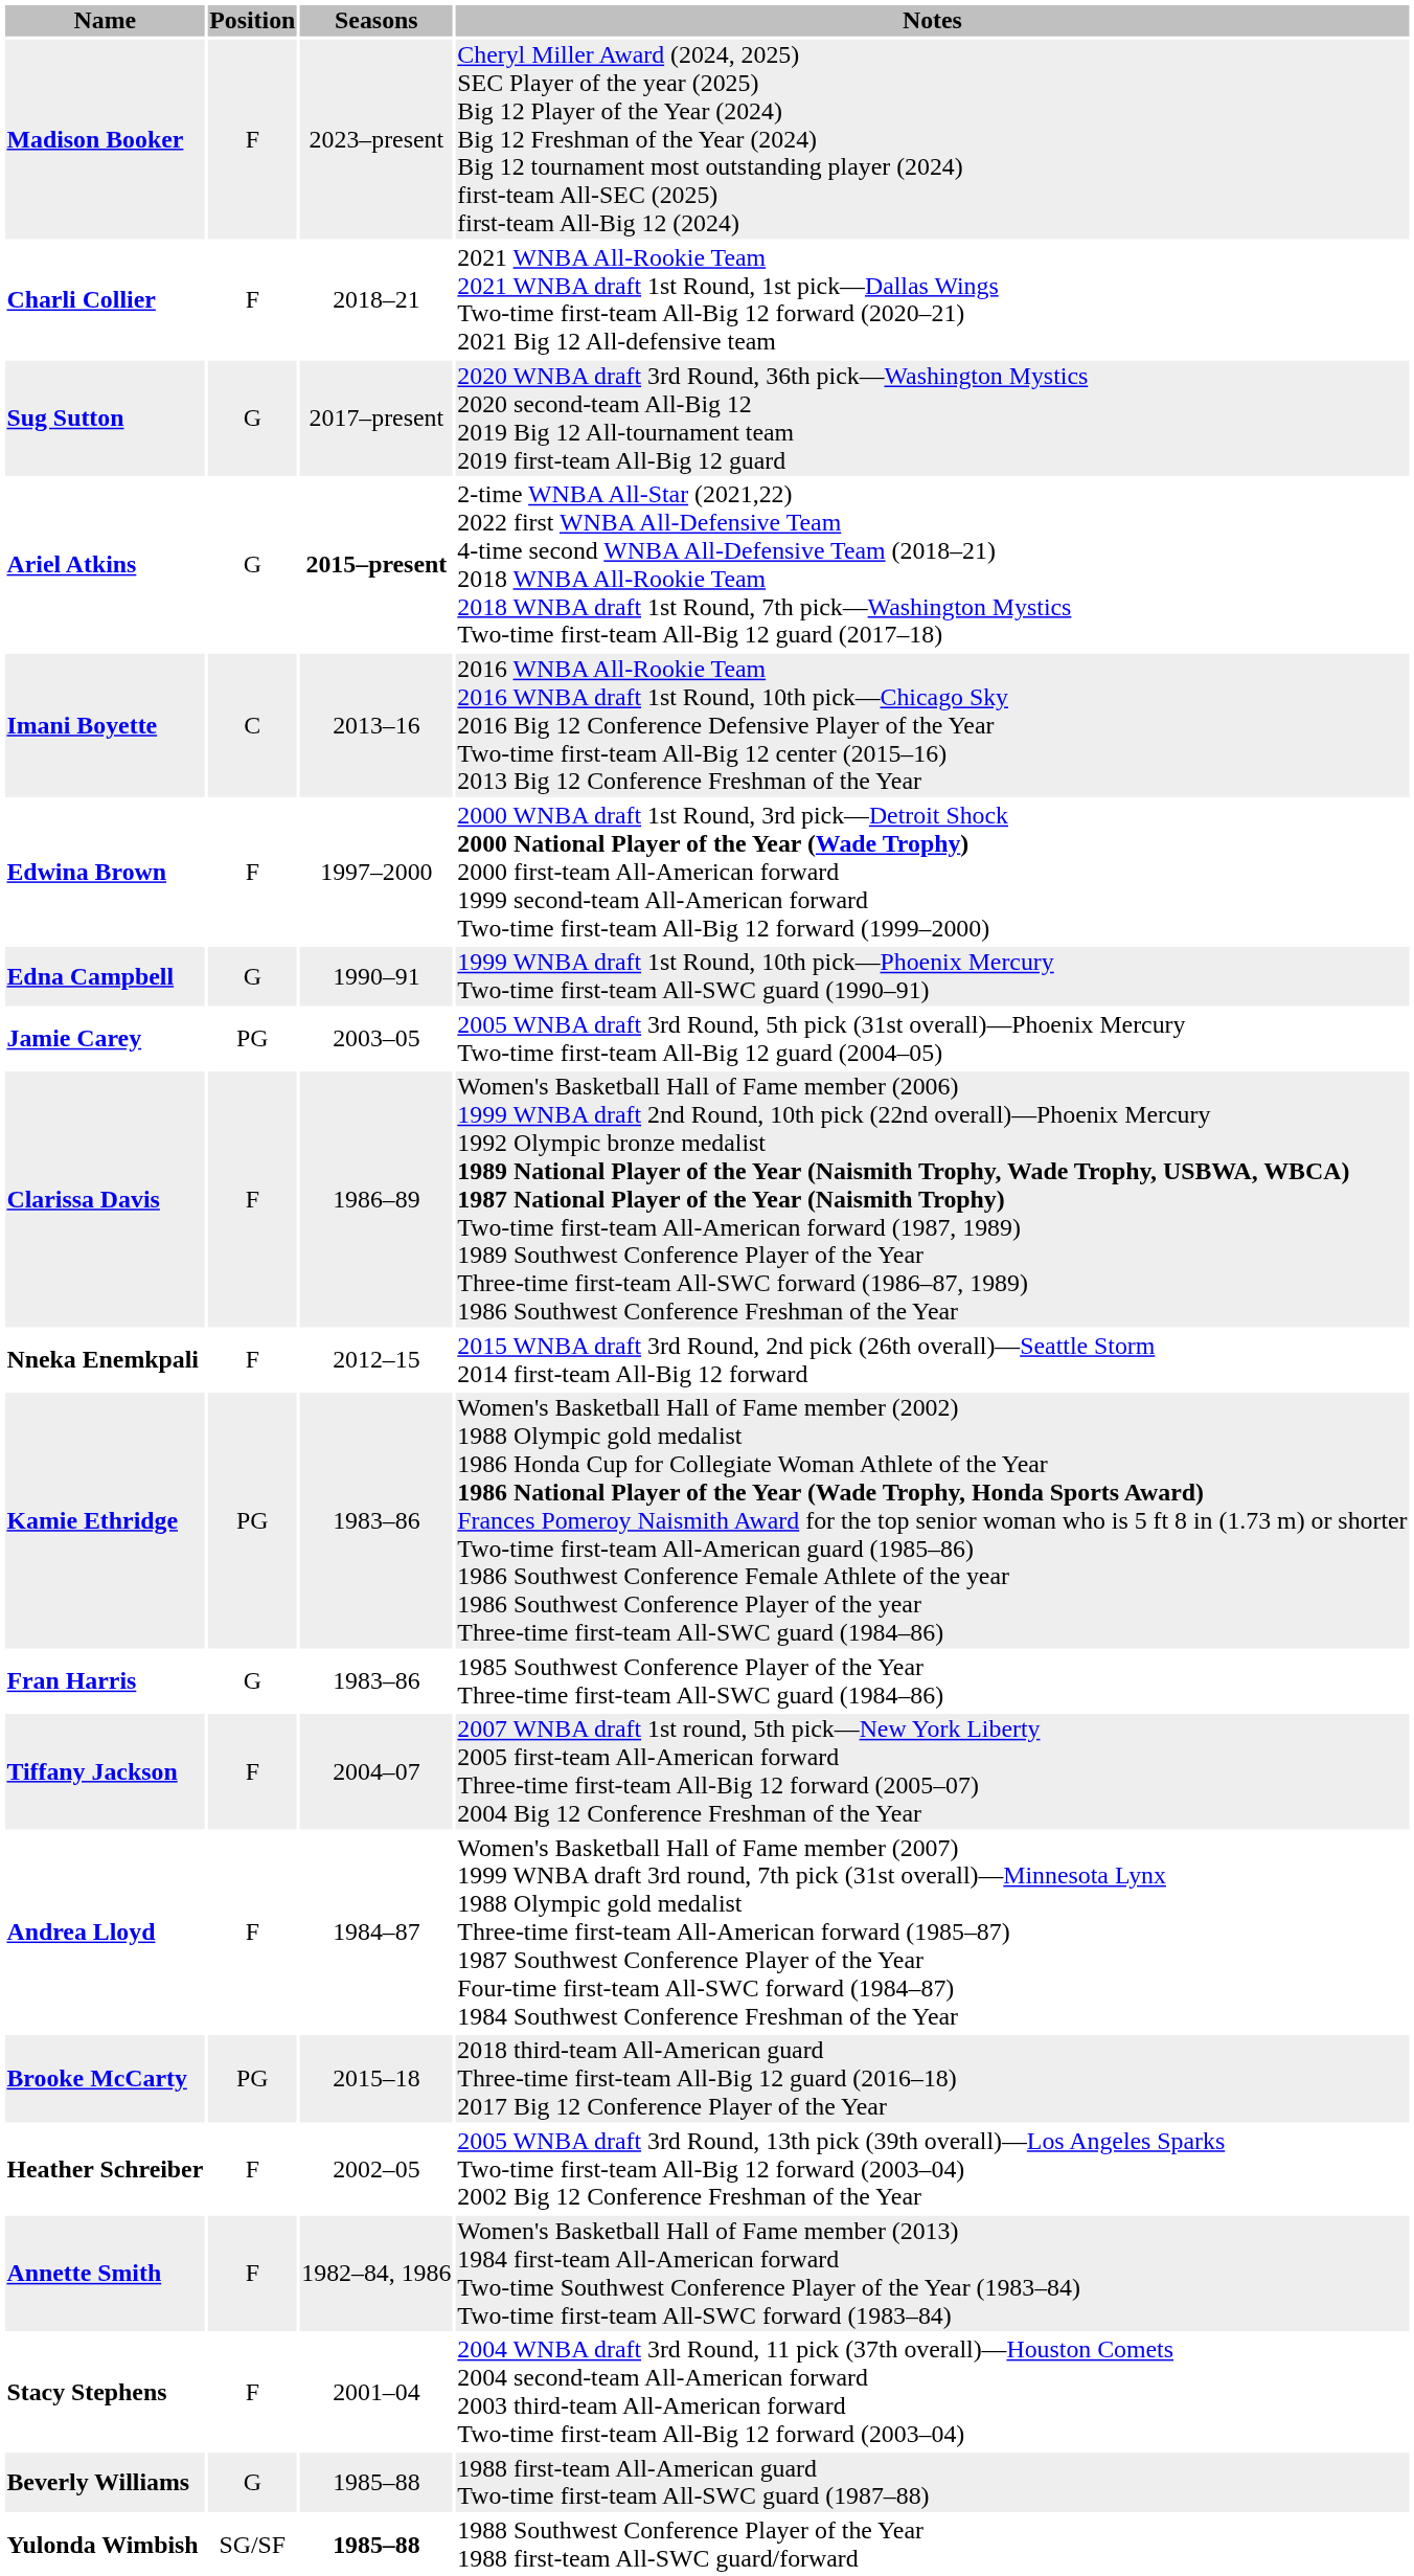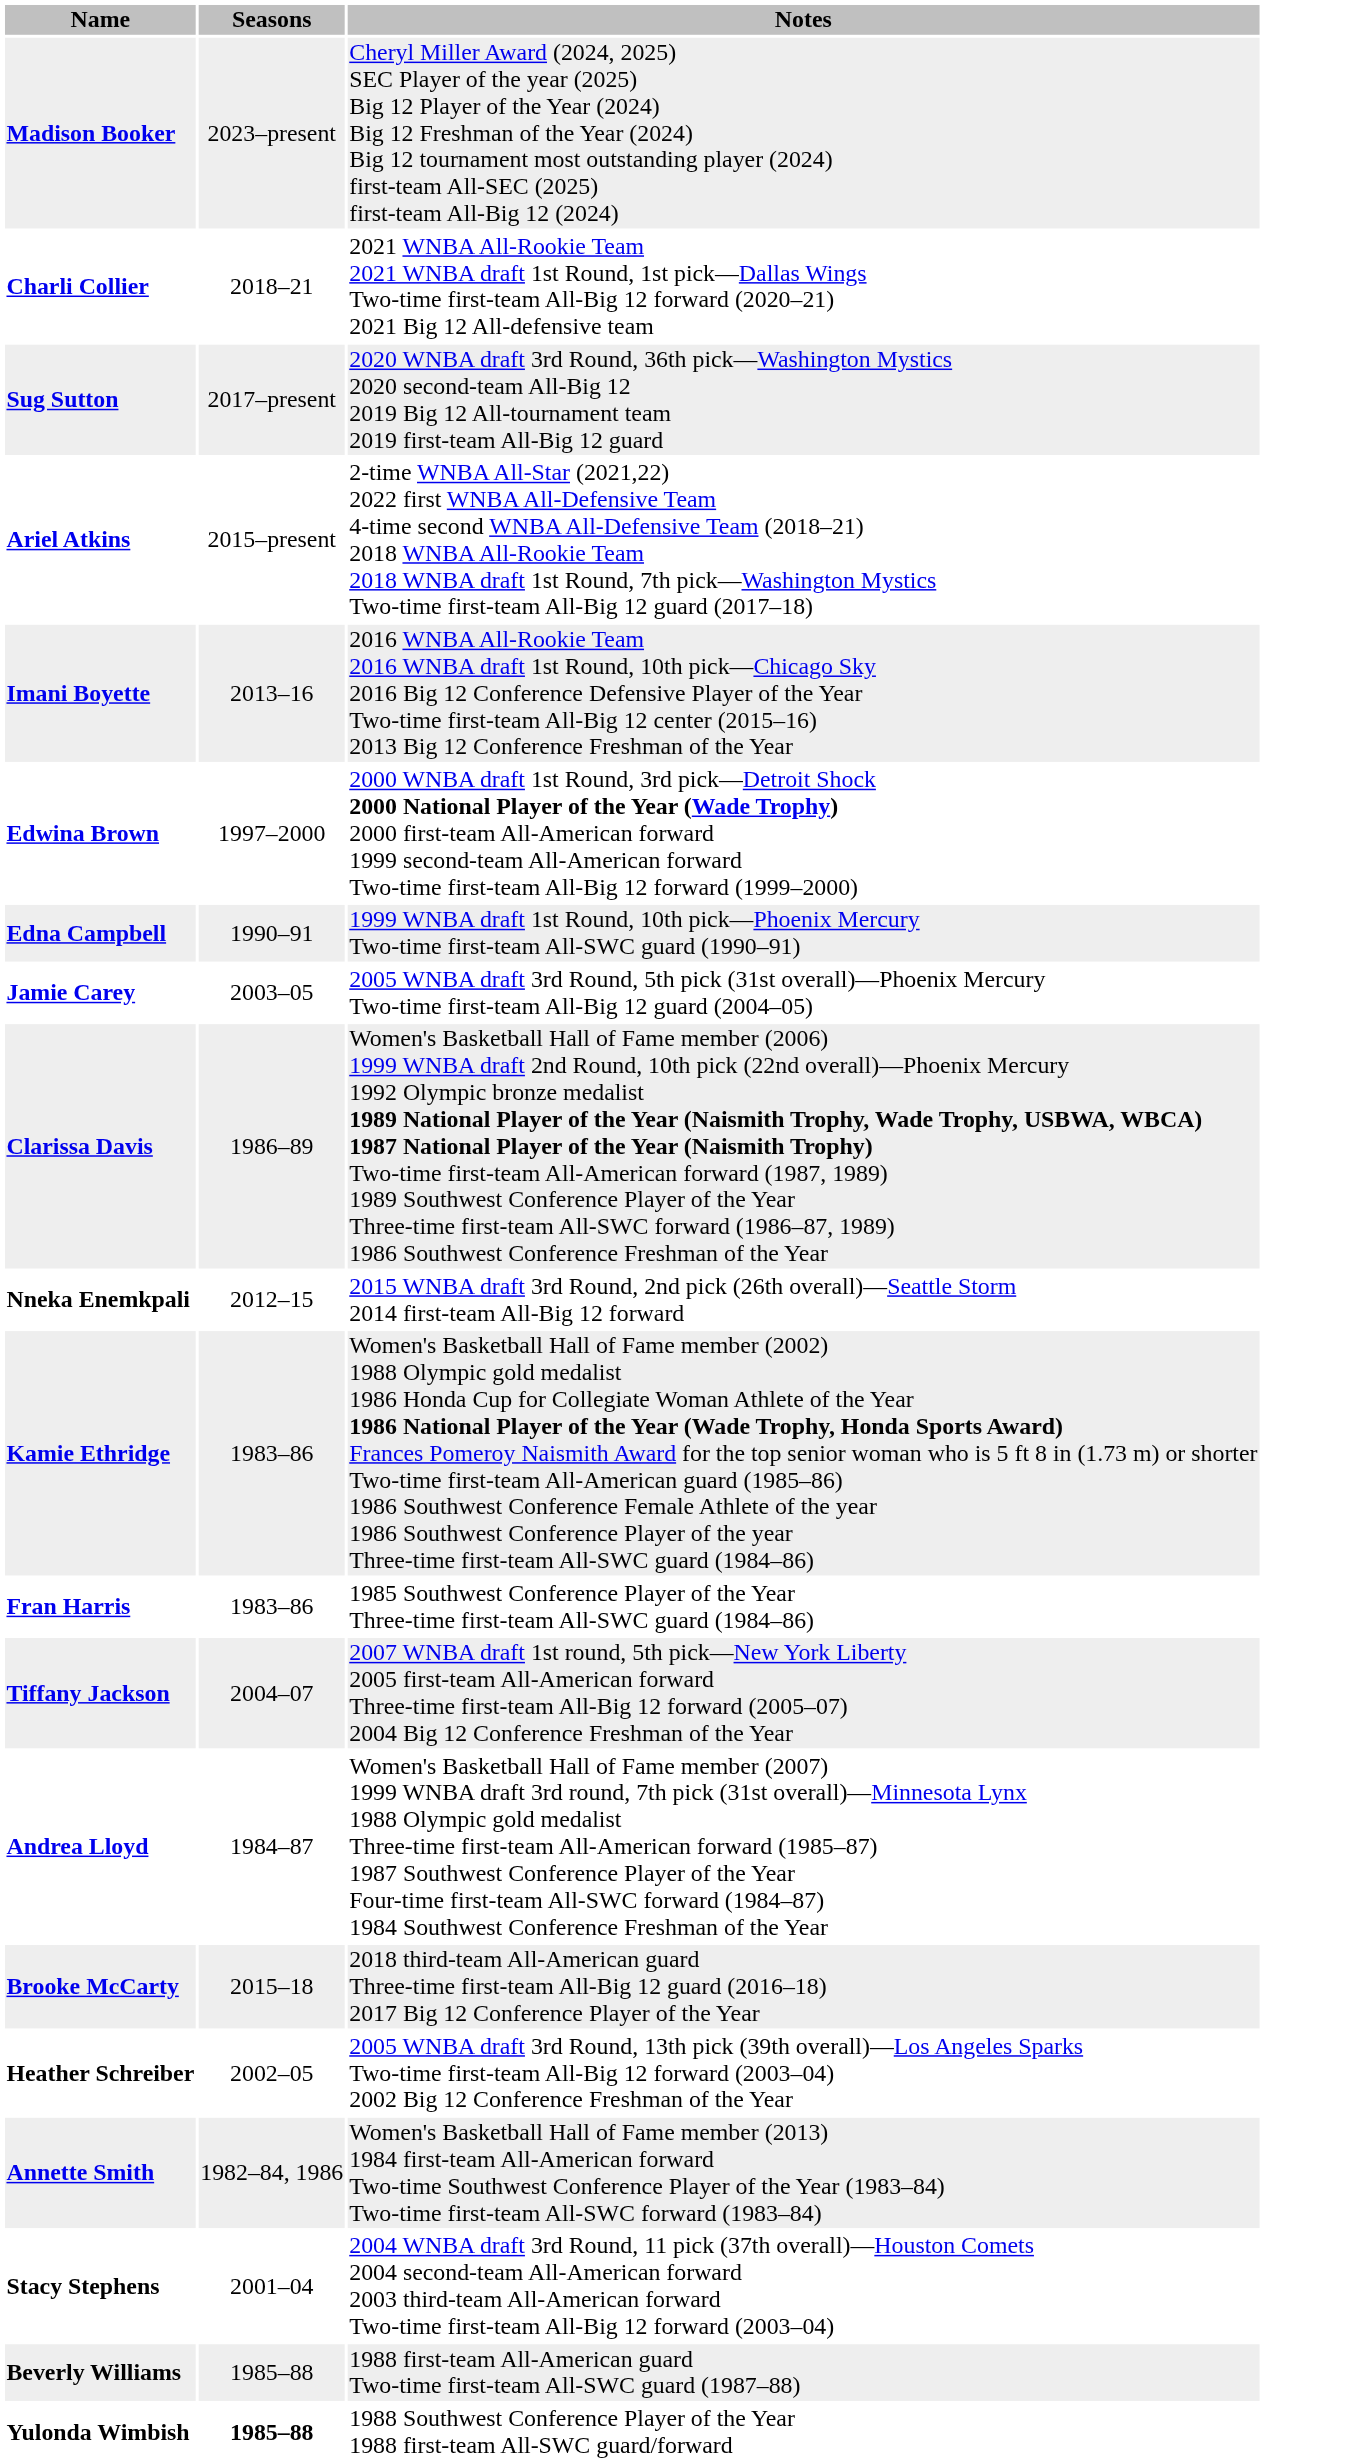- column: Position | F | F | G | G | C | F | G | PG | F | F | PG | G | F | F | PG | F | F | F | G | SG/SF
Ariel Atkins | Seasons: bold -> normal
